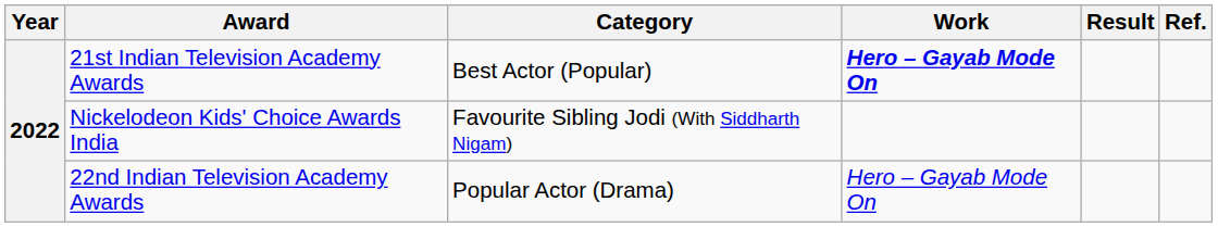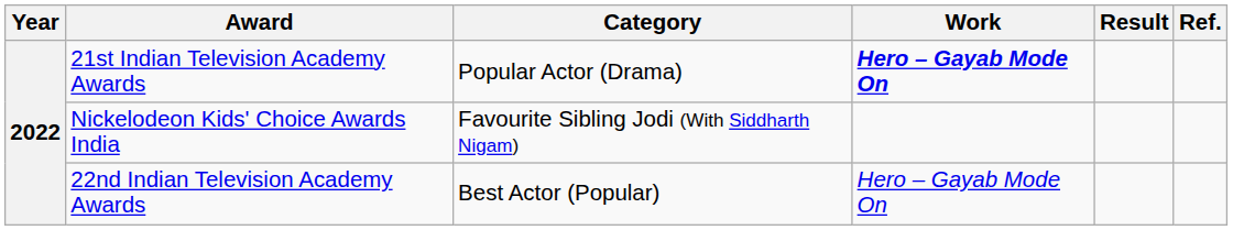21st Indian Television Academy Awards | Category: Best Actor (Popular) -> Popular Actor (Drama)
22nd Indian Television Academy Awards | Category: Popular Actor (Drama) -> Best Actor (Popular)
